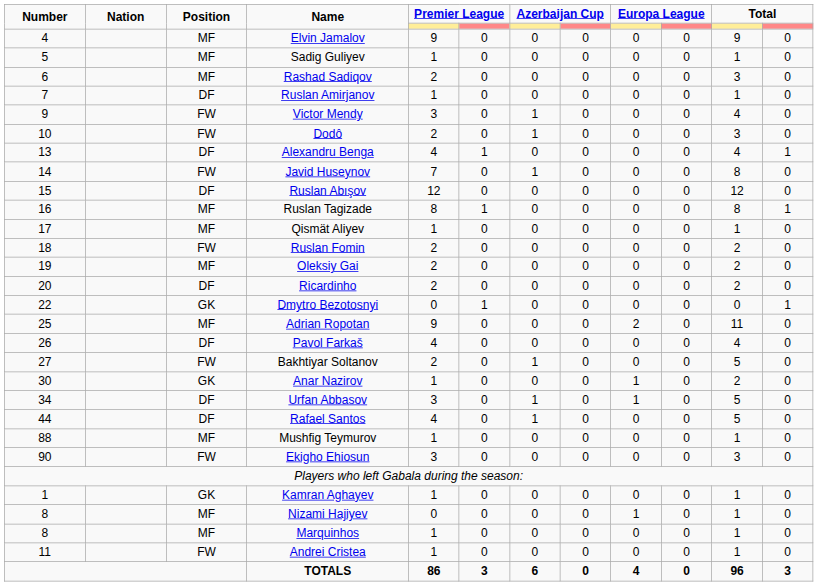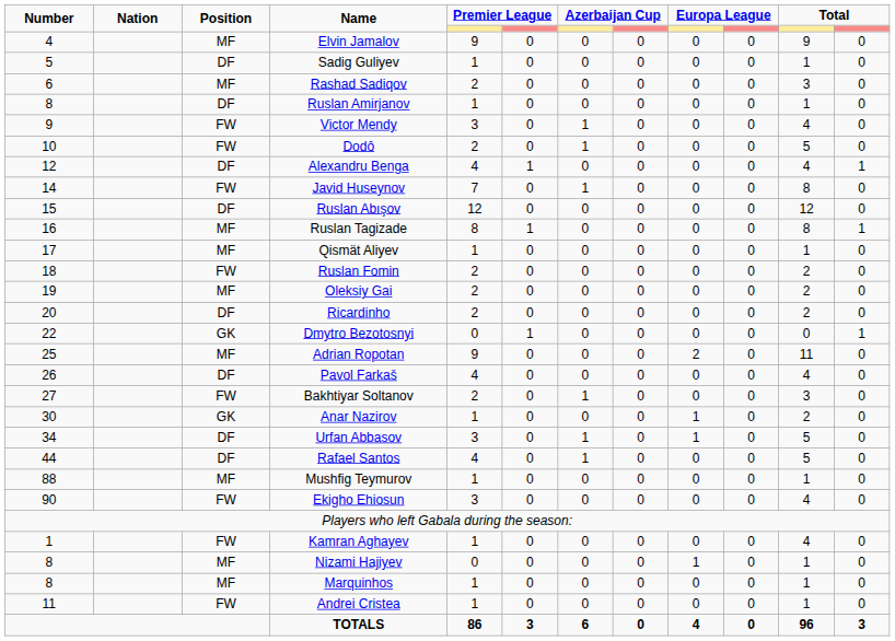Sadig Guliyev | Position: MF -> DF
Ruslan Amirjanov | Number: 7 -> 8
Dodô | column 11: 3 -> 5
Alexandru Benga | Number: 13 -> 12
Bakhtiyar Soltanov | column 11: 5 -> 3
Ekigho Ehiosun | column 11: 3 -> 4
Kamran Aghayev | Position: GK -> FW
Kamran Aghayev | column 11: 1 -> 4
